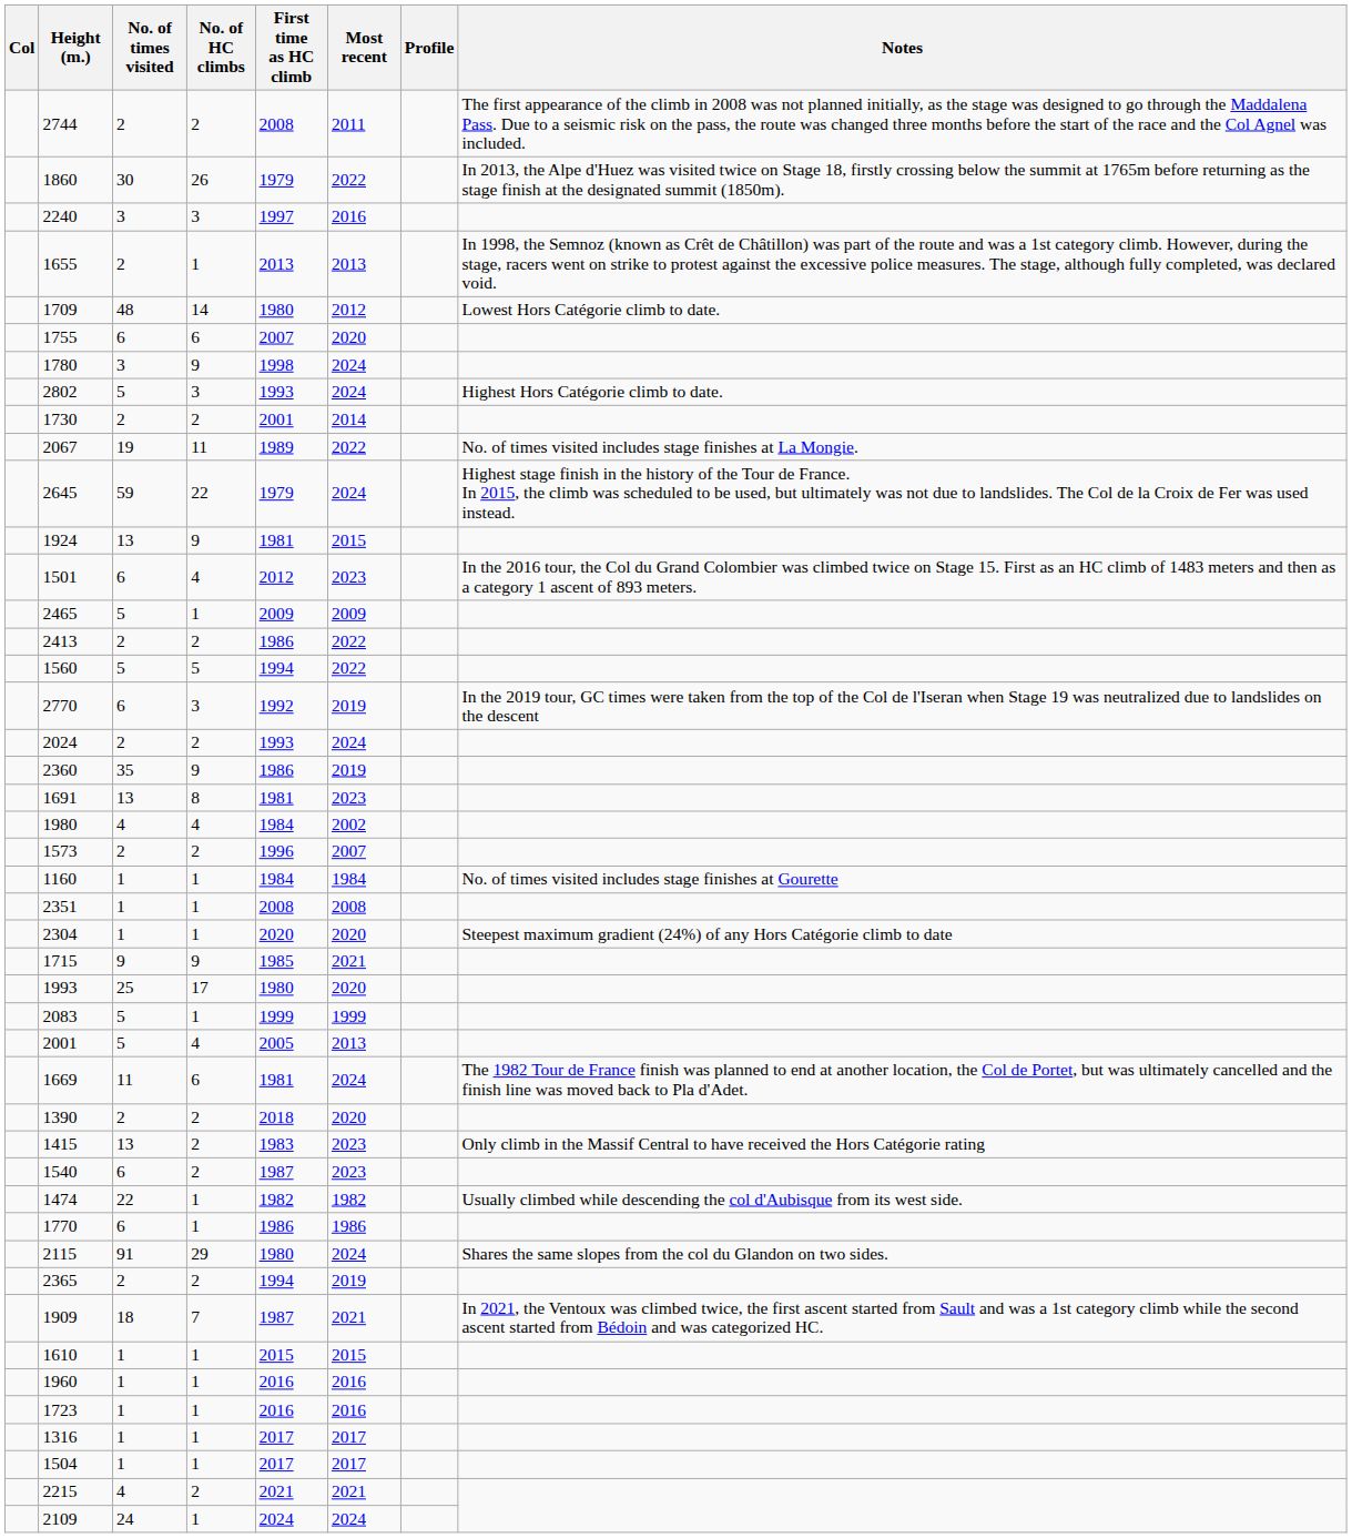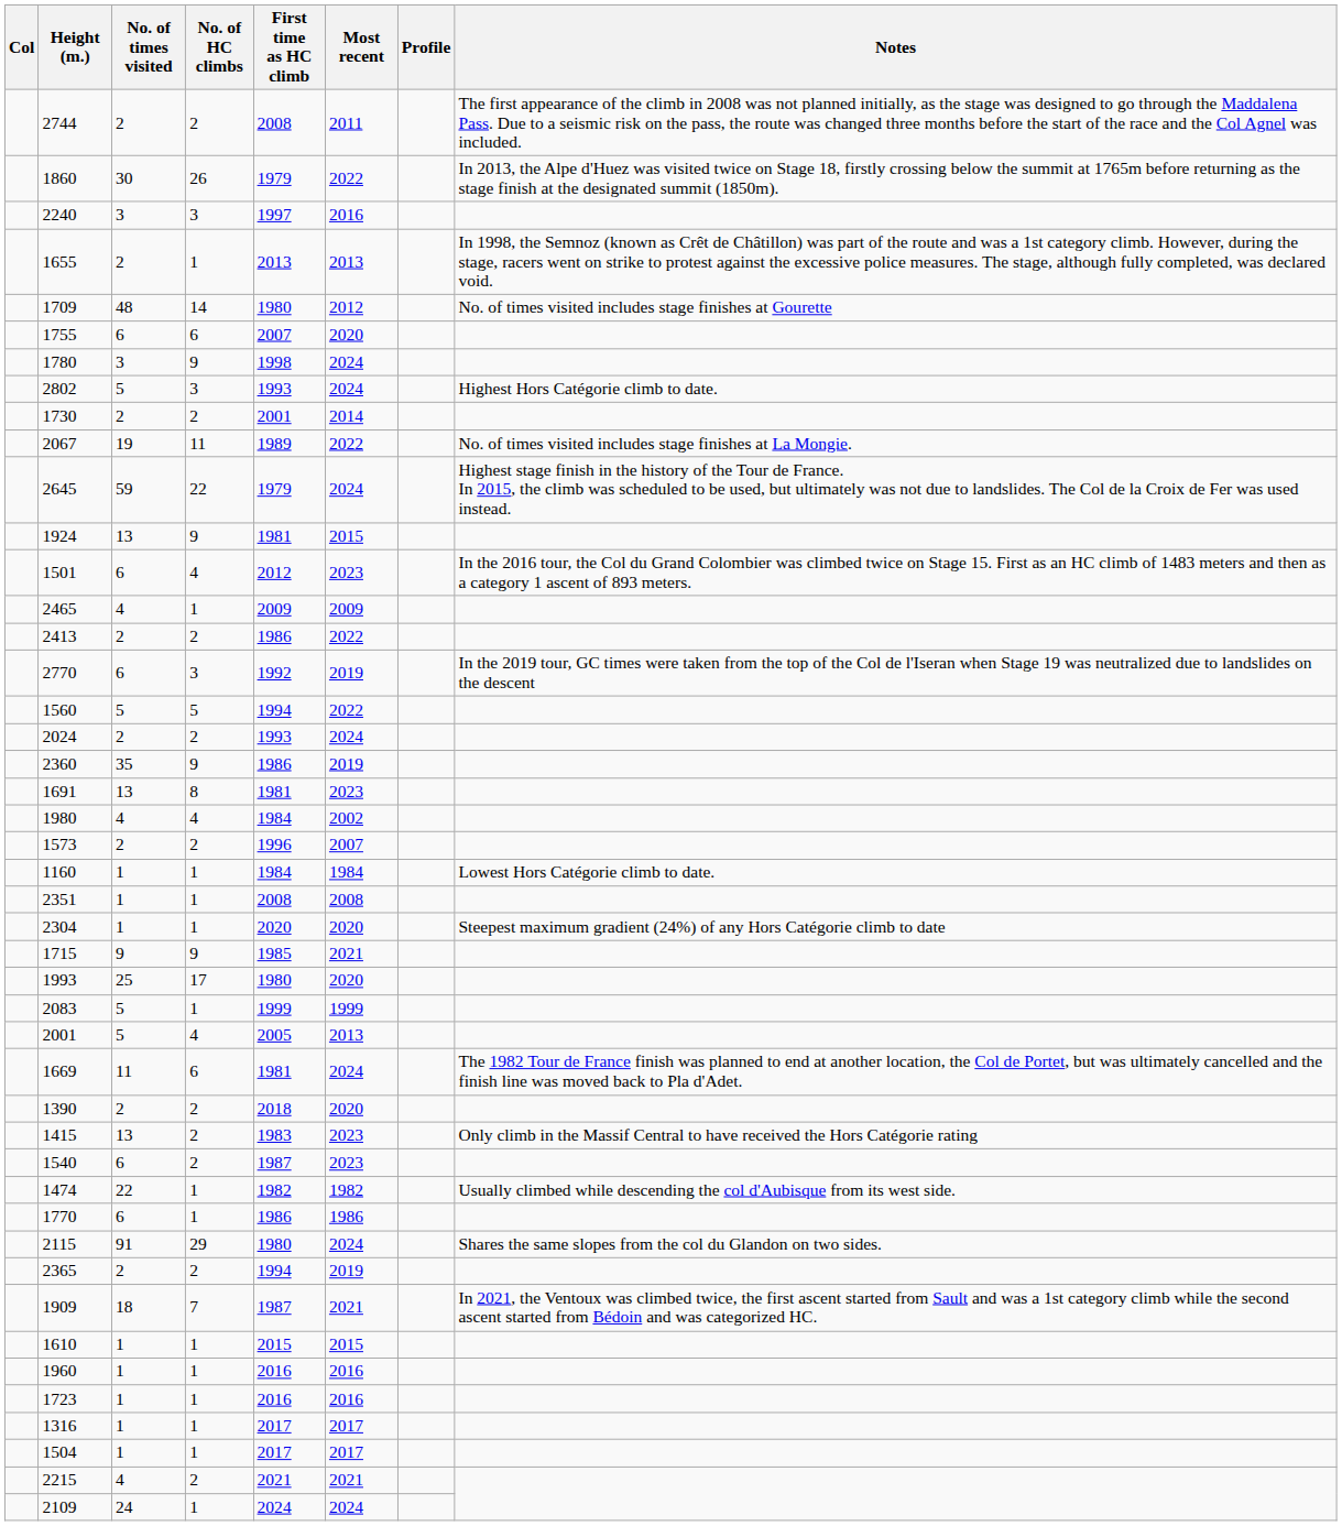1709 | Notes: Lowest Hors Catégorie climb to date. -> No. of times visited includes stage finishes at Gourette
2465 | No. of times visited: 5 -> 4
rows swapped: 1560 <-> 2770
1160 | Notes: No. of times visited includes stage finishes at Gourette -> Lowest Hors Catégorie climb to date.
